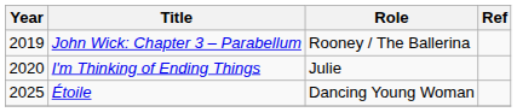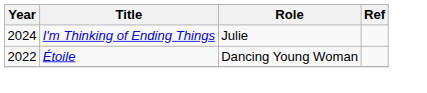- row: 2019 | John Wick: Chapter 3 – Parabellum | Rooney / The Ballerina
I'm Thinking of Ending Things | Year: 2020 -> 2024
Étoile | Year: 2025 -> 2022
